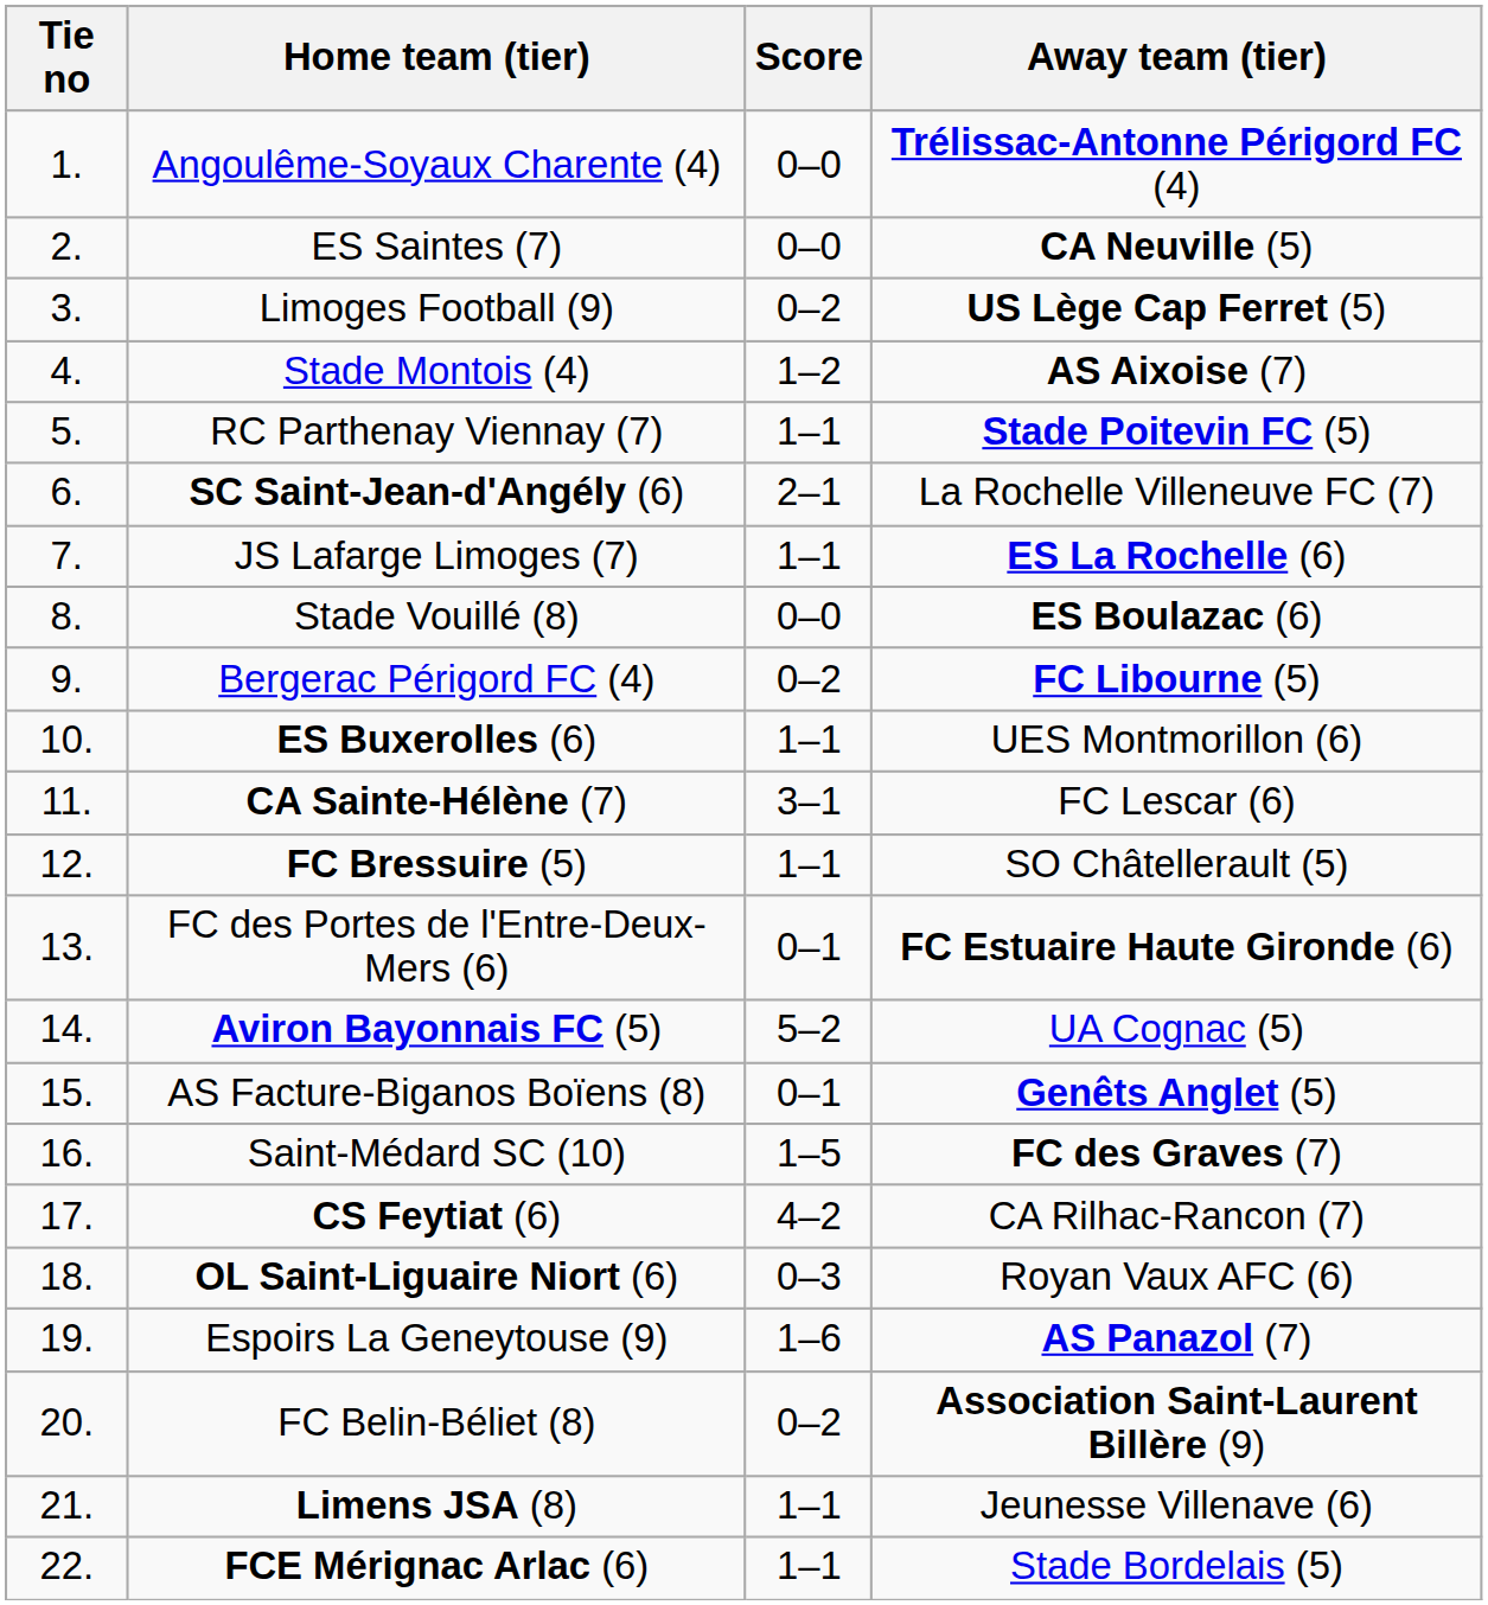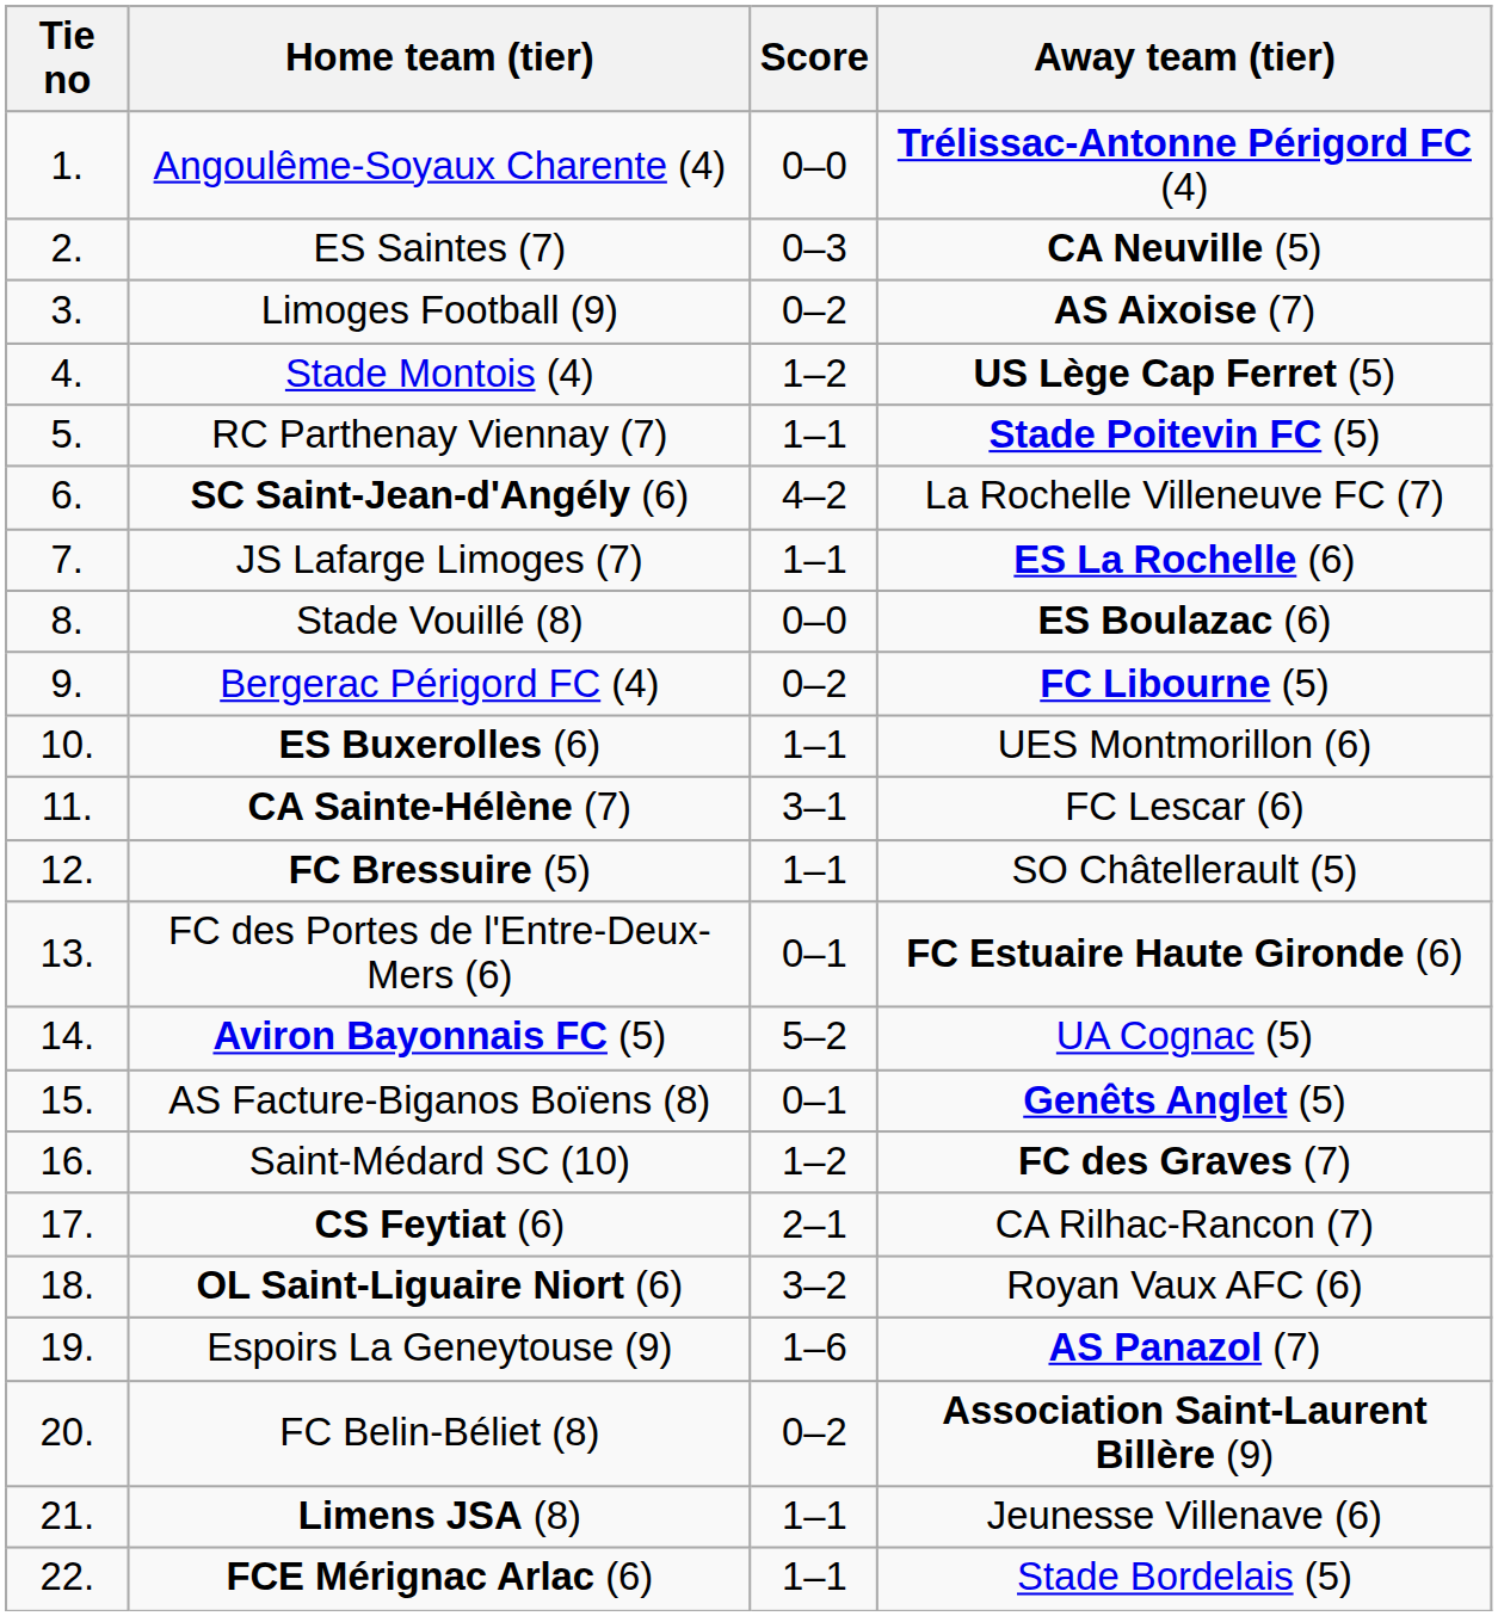ES Saintes (7) | Score: 0–0 -> 0–3
Limoges Football (9) | Away team (tier): US Lège Cap Ferret (5) -> AS Aixoise (7)
Stade Montois (4) | Away team (tier): AS Aixoise (7) -> US Lège Cap Ferret (5)
SC Saint-Jean-d'Angély (6) | Score: 2–1 -> 4–2
Saint-Médard SC (10) | Score: 1–5 -> 1–2
CS Feytiat (6) | Score: 4–2 -> 2–1
OL Saint-Liguaire Niort (6) | Score: 0–3 -> 3–2
